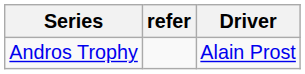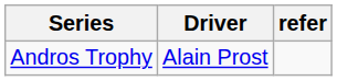columns swapped: Driver <-> refer
